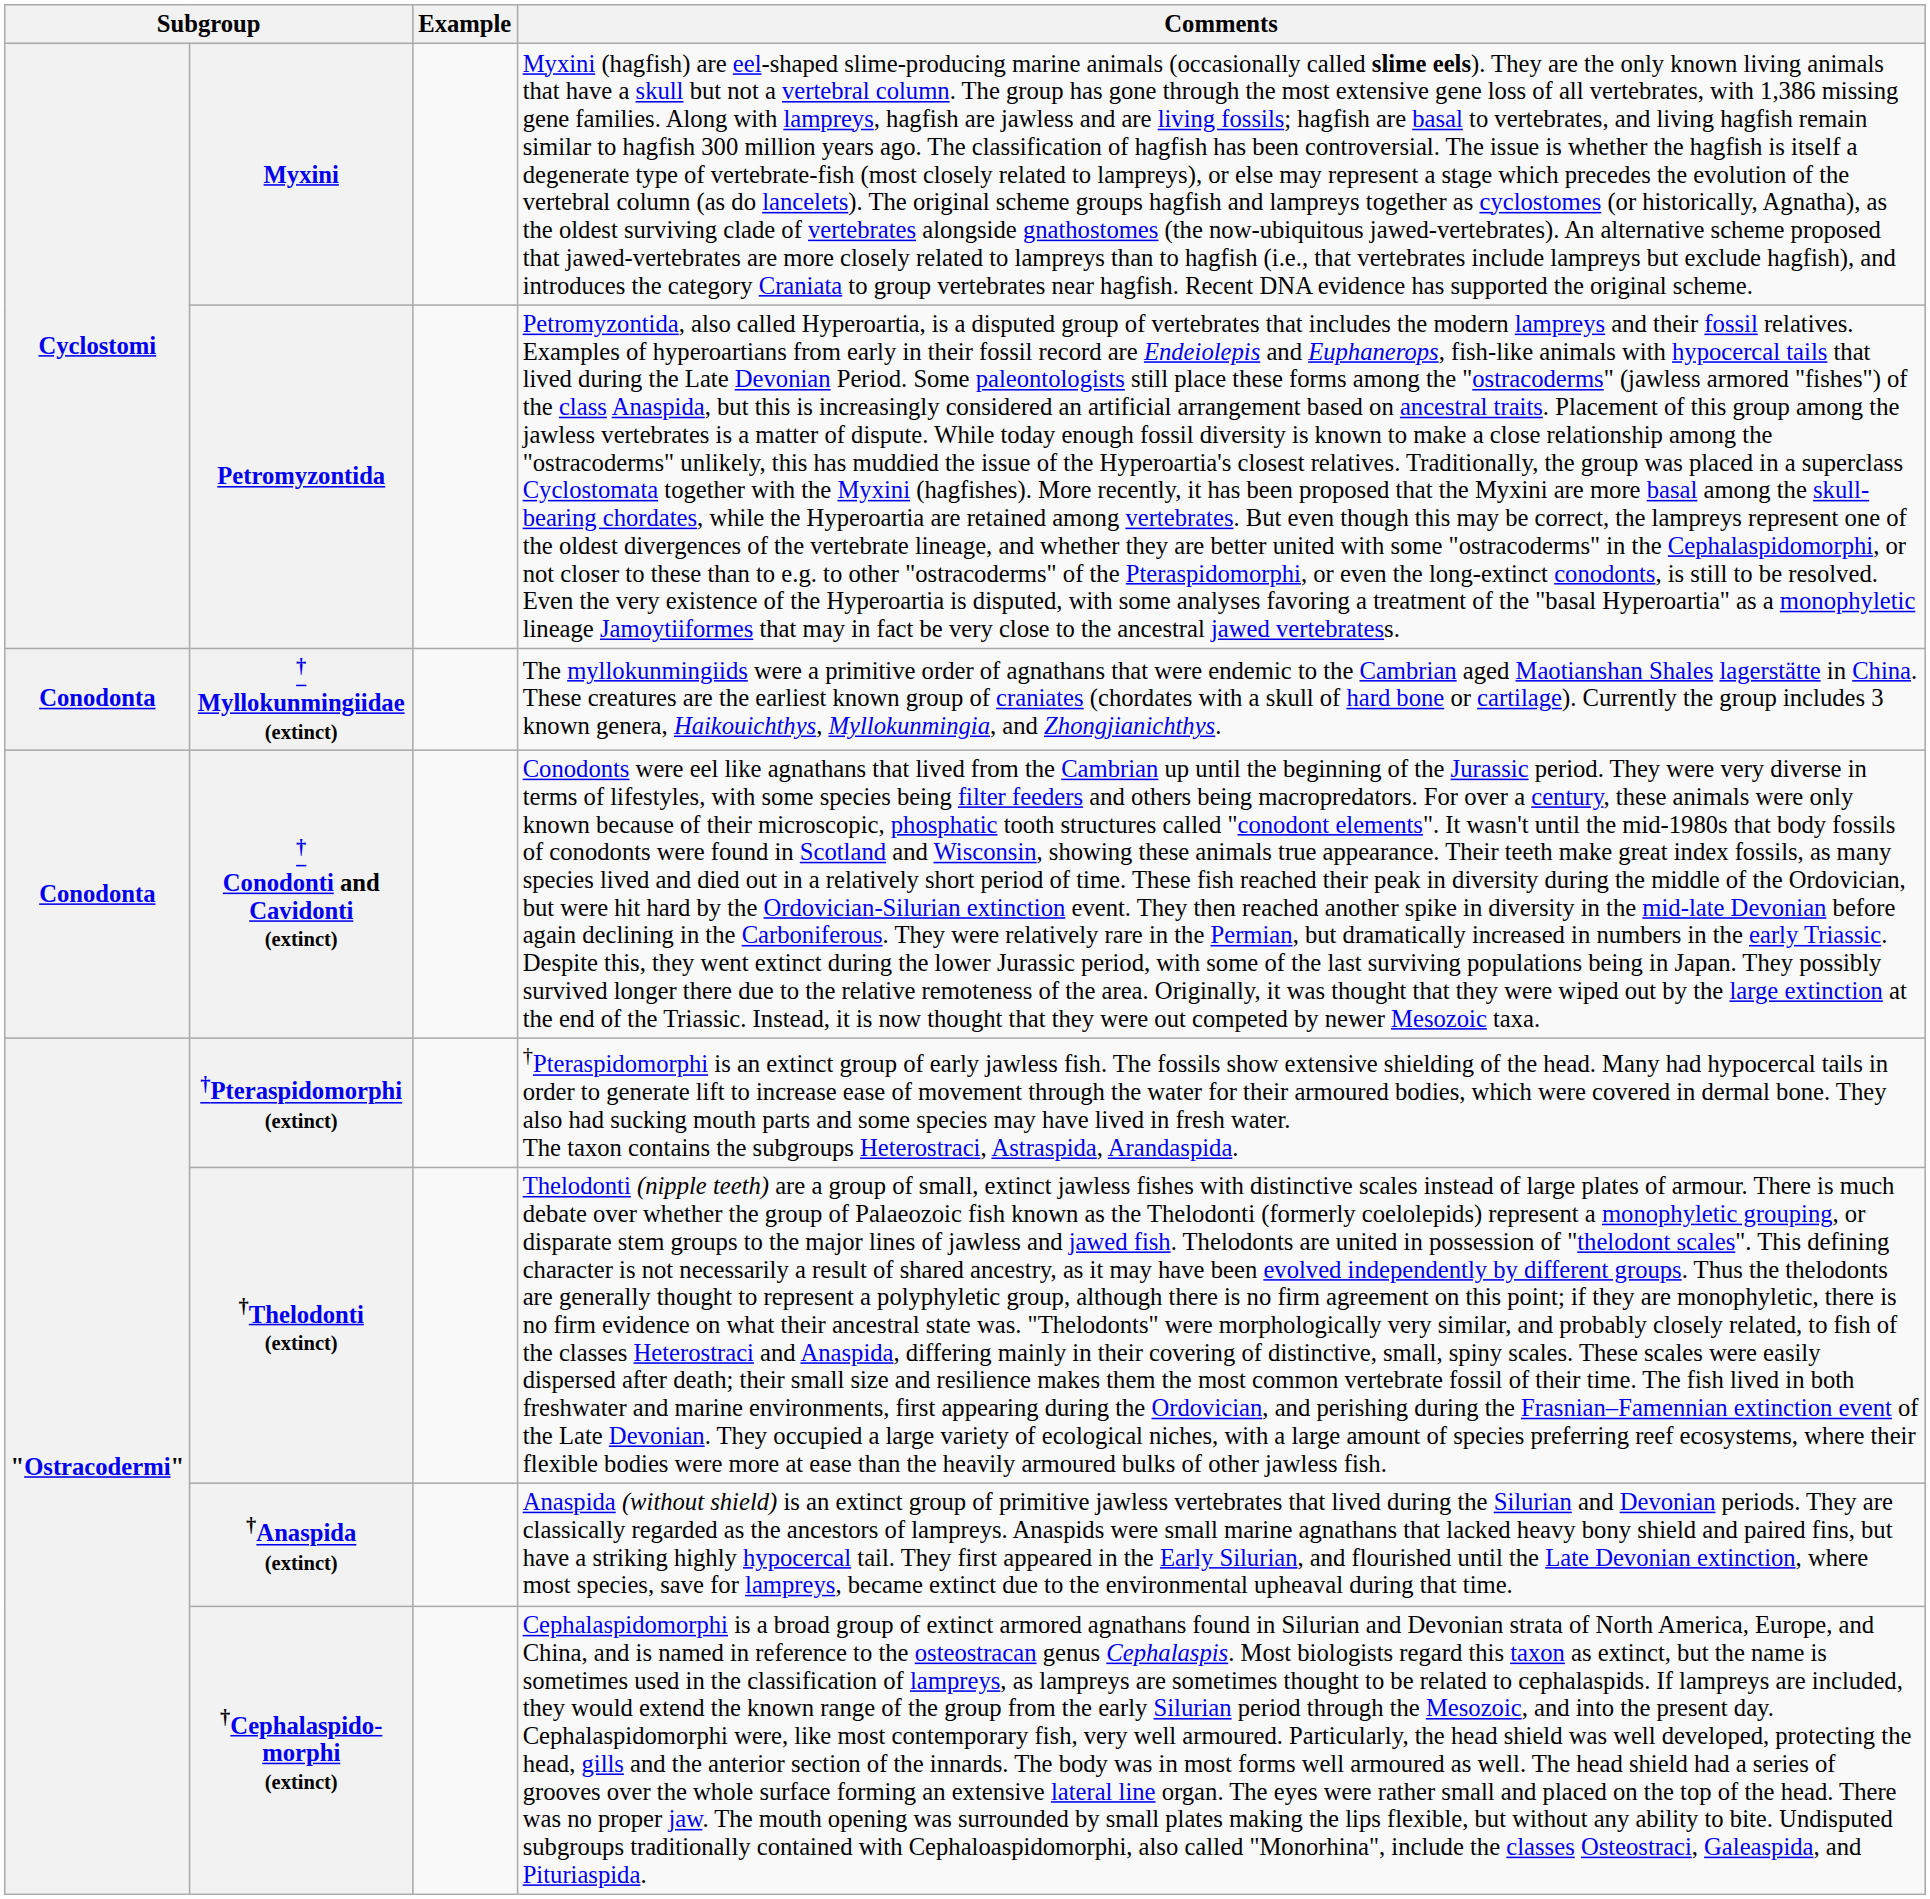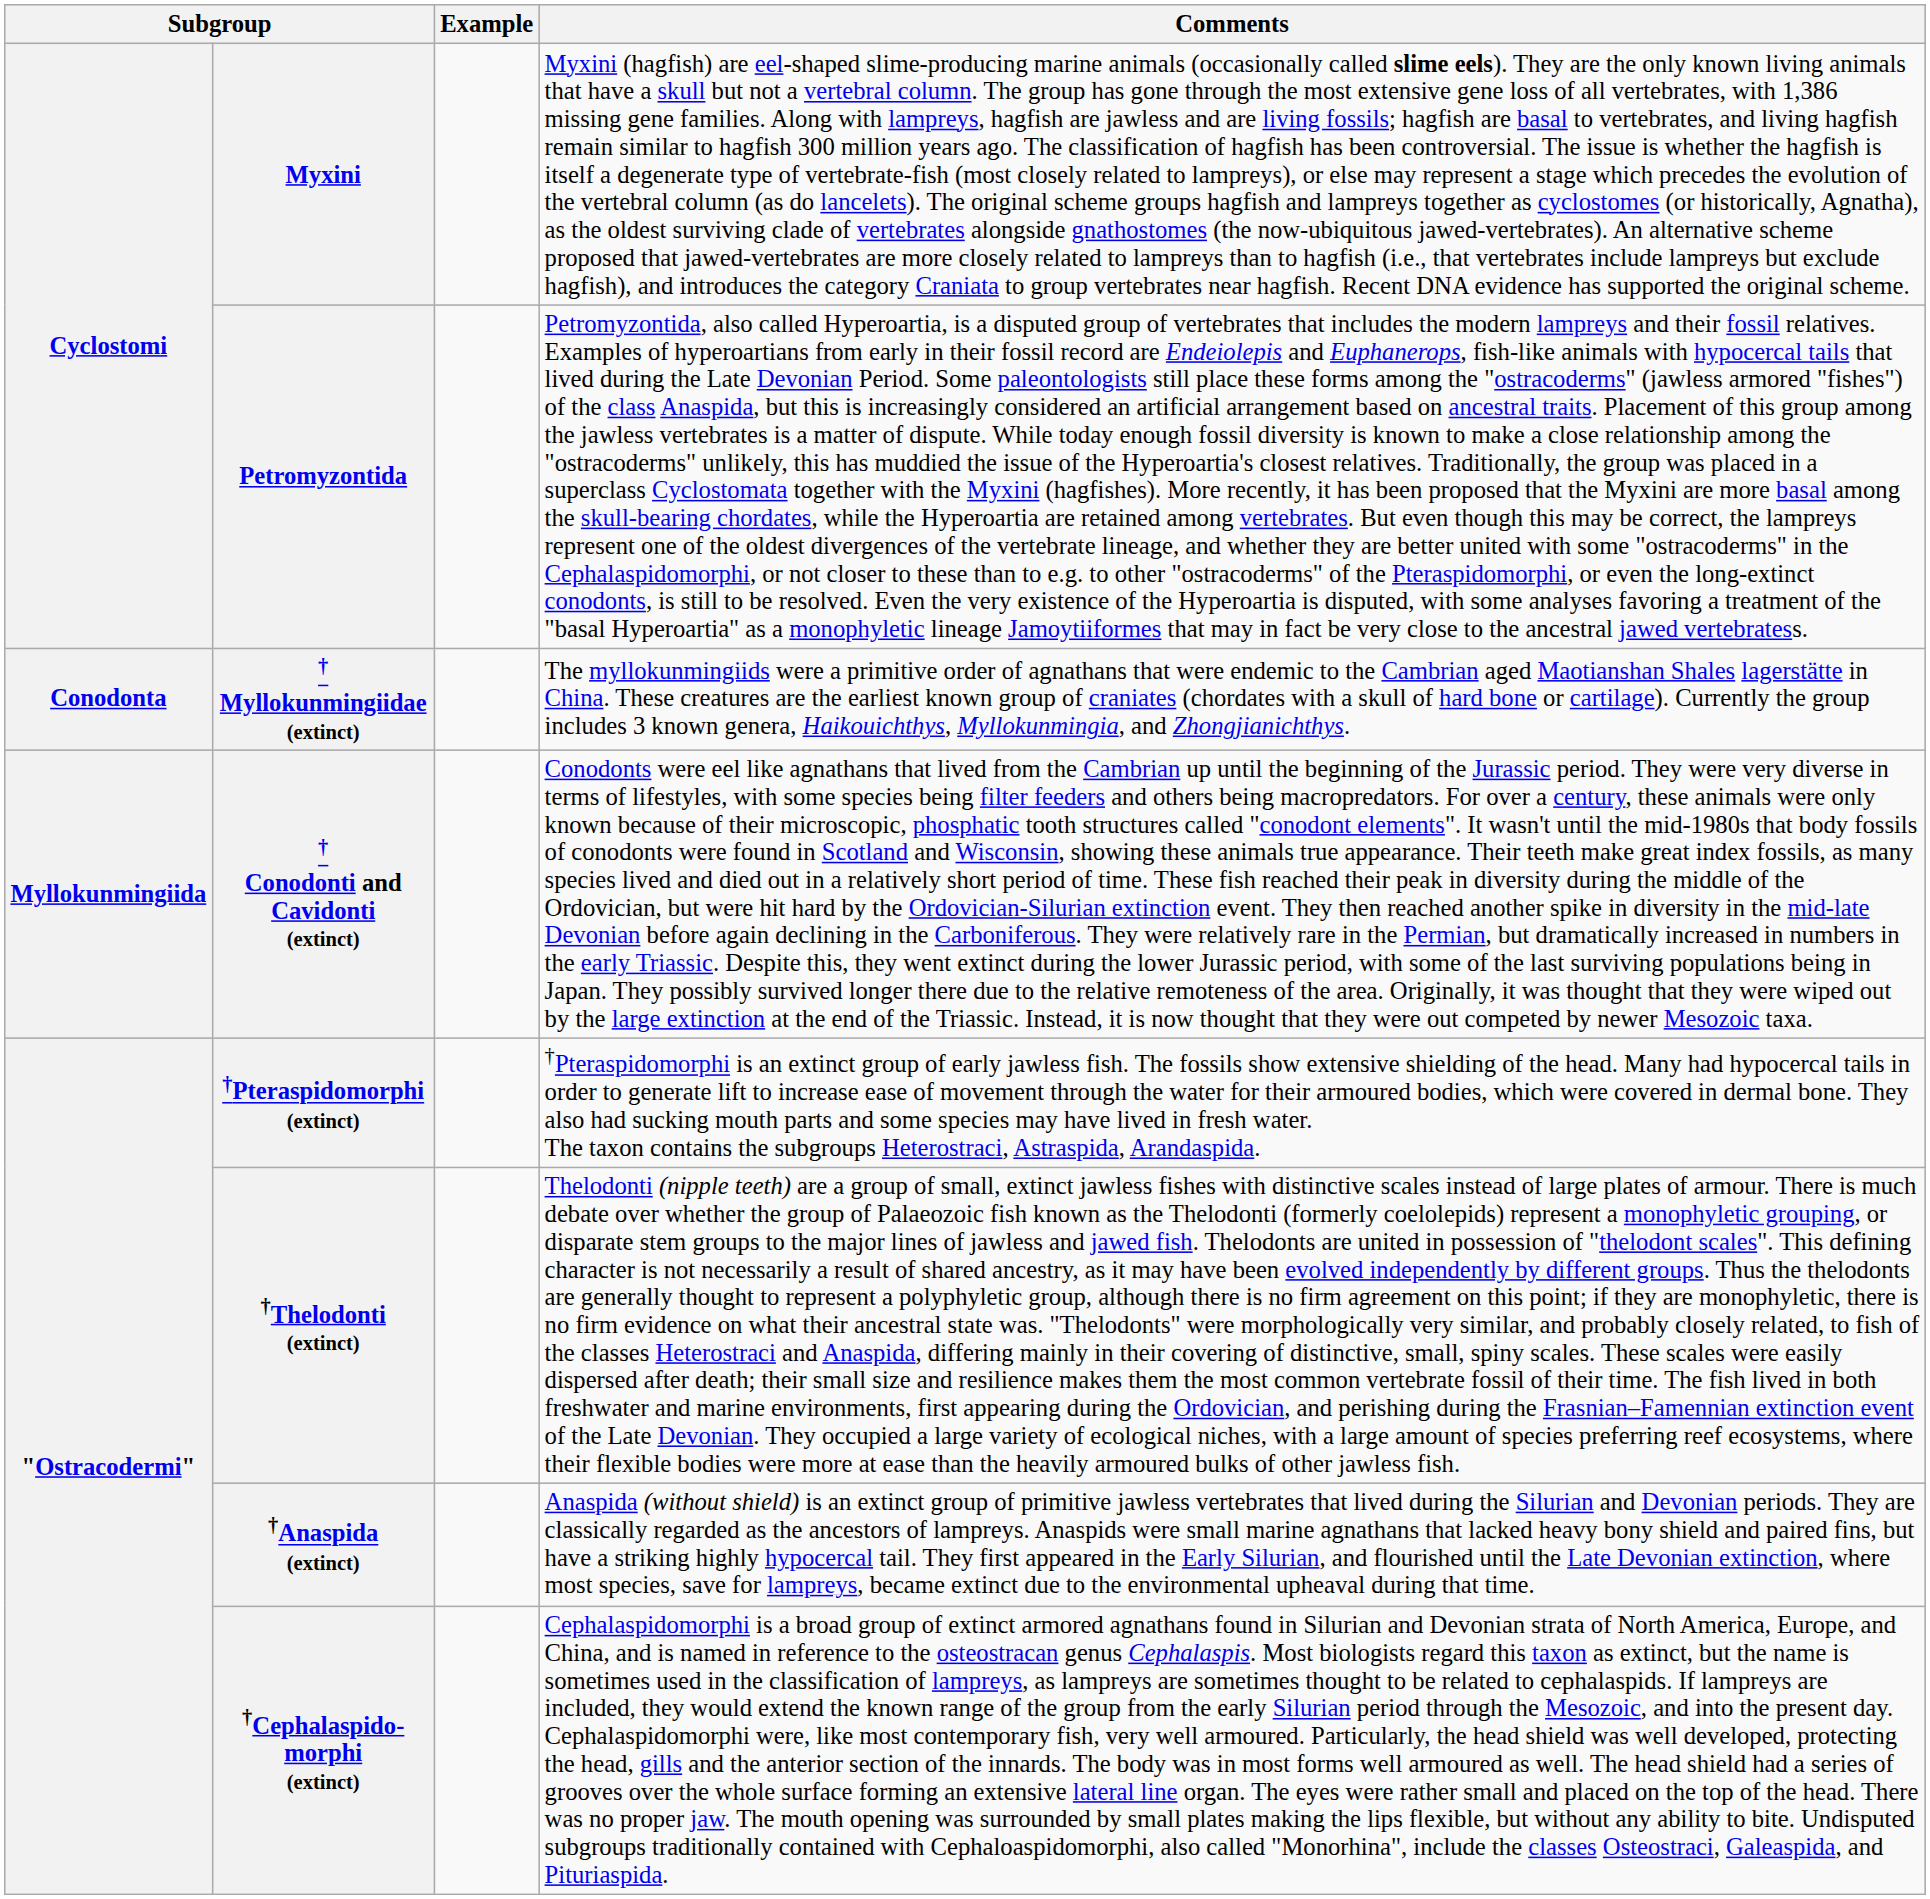† Conodonti and Cavidonti (extinct) | column 1: Conodonta -> Myllokunmingiida
